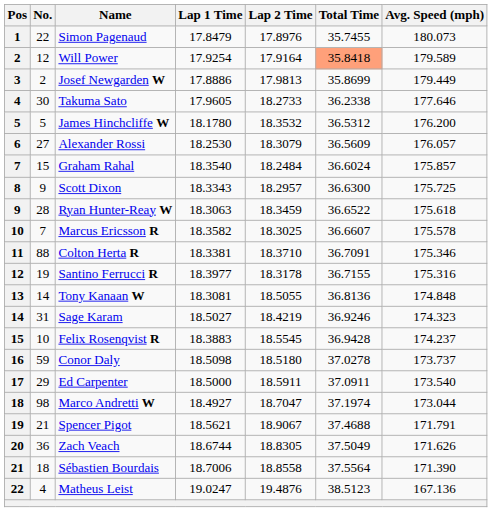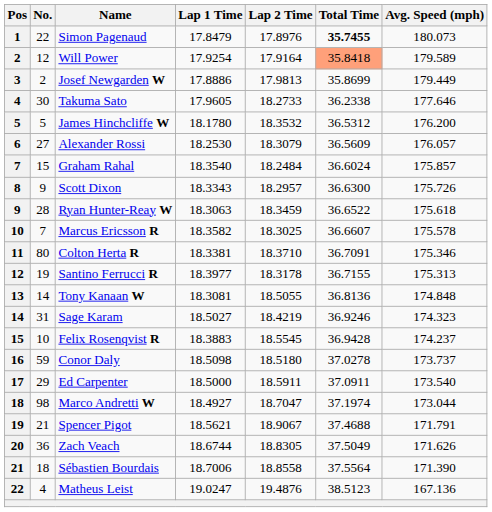Simon Pagenaud | Total Time: normal -> bold
Scott Dixon | Avg. Speed (mph): 175.725 -> 175.726
Colton Herta R | No.: 88 -> 80
Santino Ferrucci R | Avg. Speed (mph): 175.316 -> 175.313
